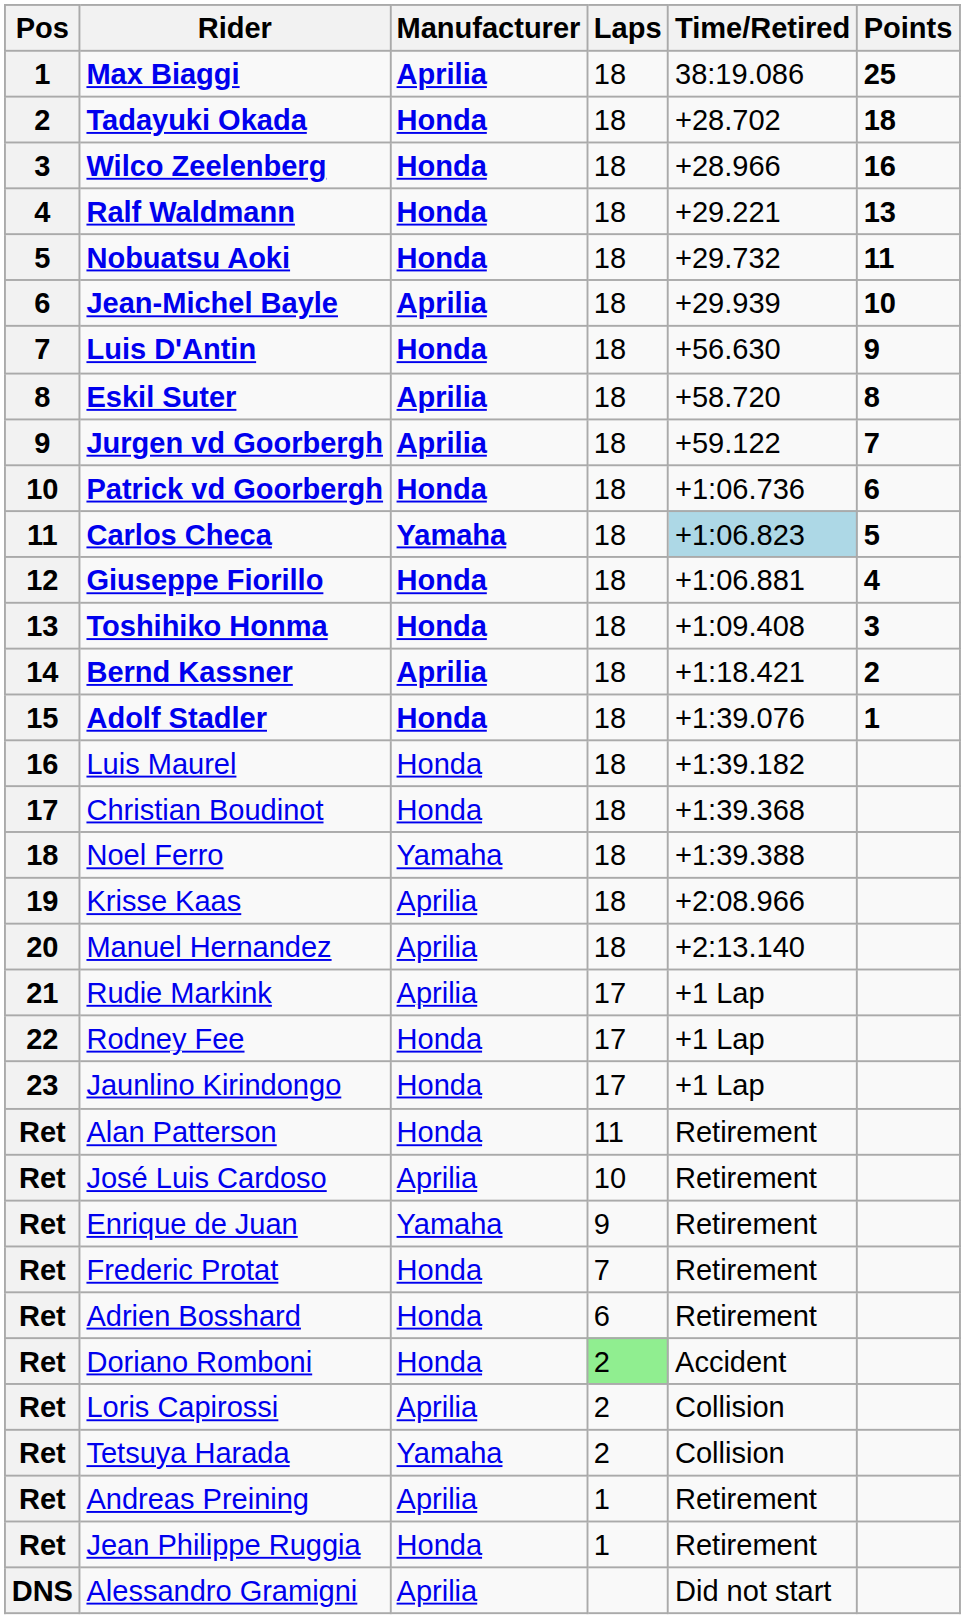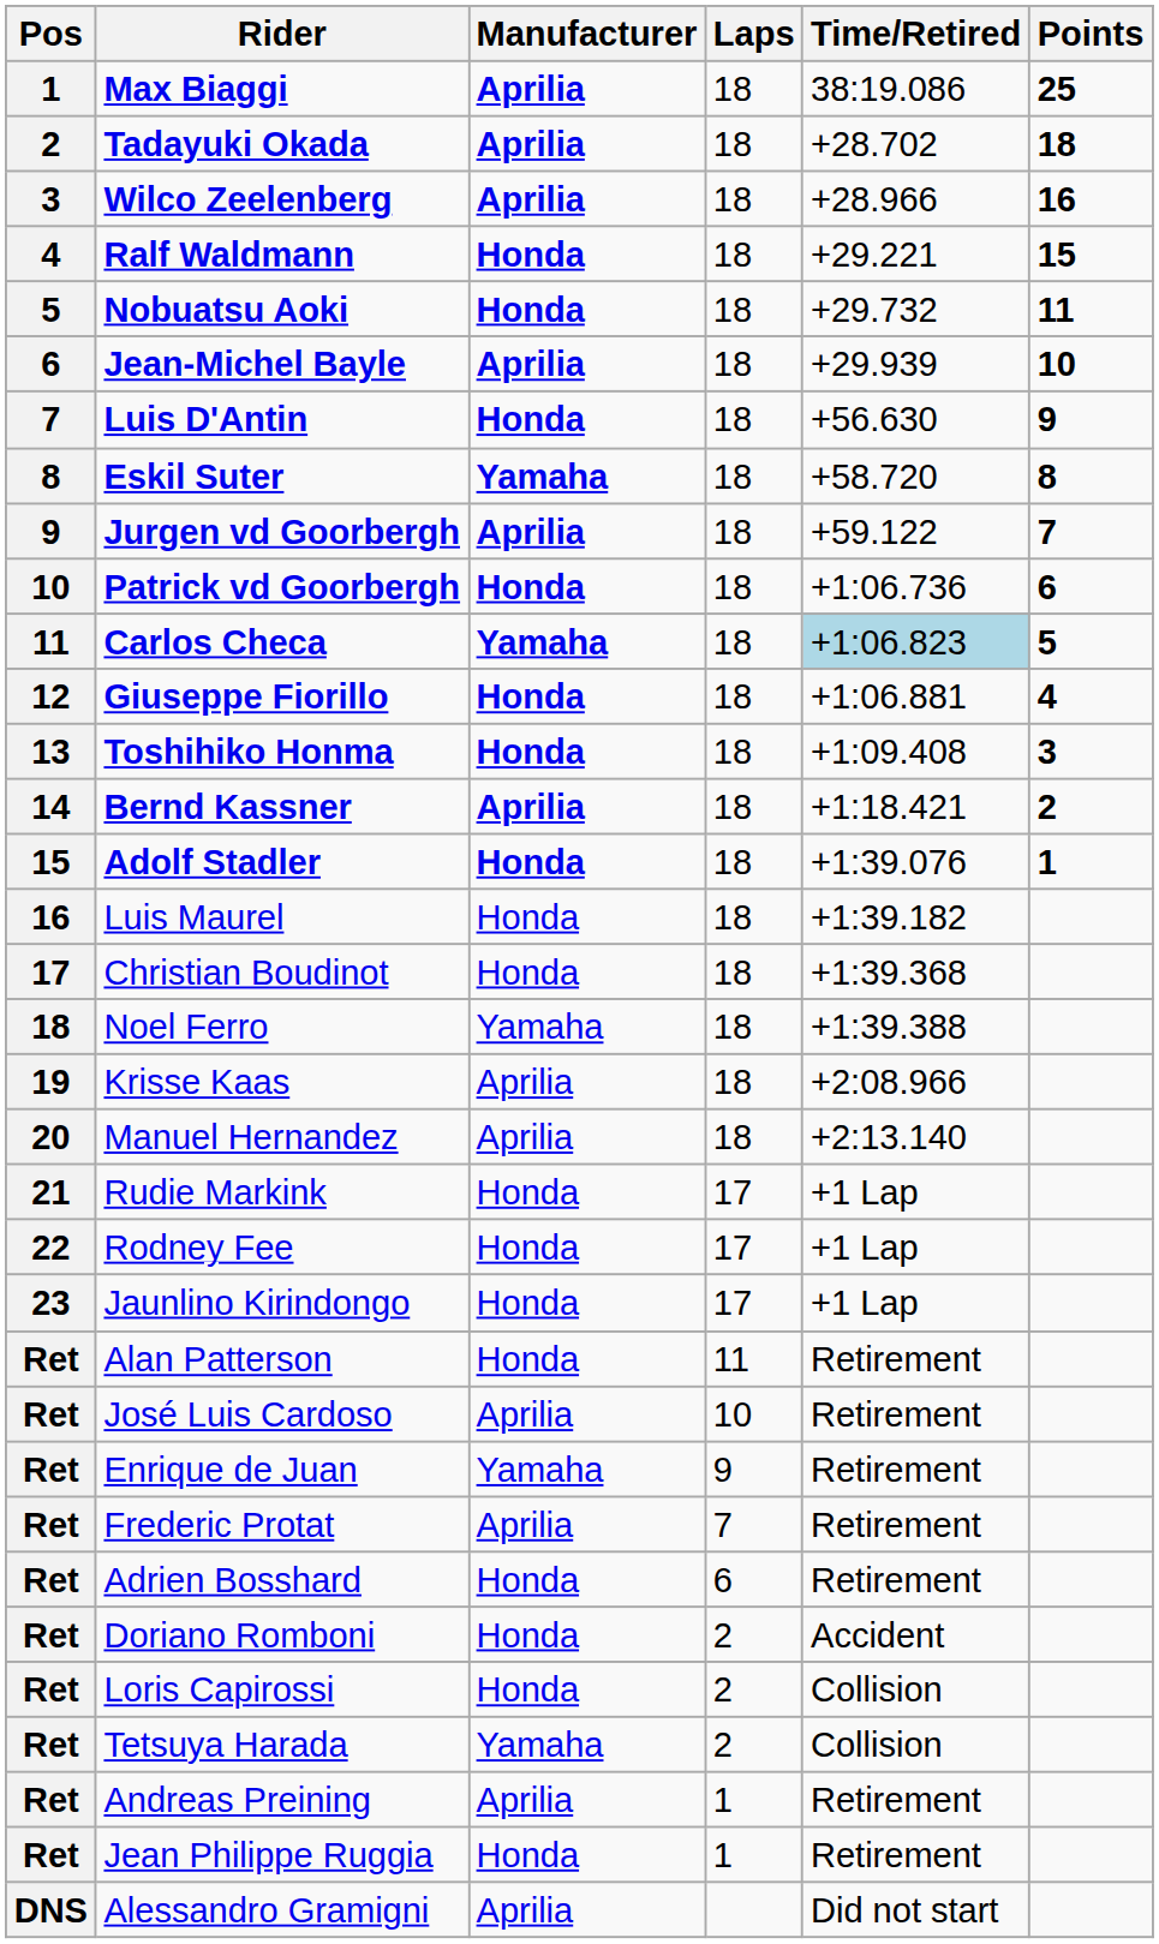Tadayuki Okada | Manufacturer: Honda -> Aprilia
Wilco Zeelenberg | Manufacturer: Honda -> Aprilia
Ralf Waldmann | Points: 13 -> 15
Eskil Suter | Manufacturer: Aprilia -> Yamaha
Rudie Markink | Manufacturer: Aprilia -> Honda
Frederic Protat | Manufacturer: Honda -> Aprilia
Doriano Romboni | Laps: lightgreen background -> no background
Loris Capirossi | Manufacturer: Aprilia -> Honda
